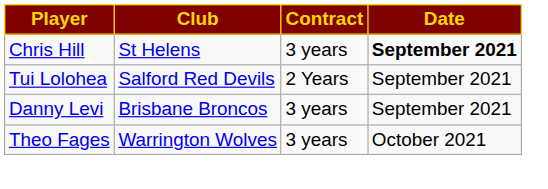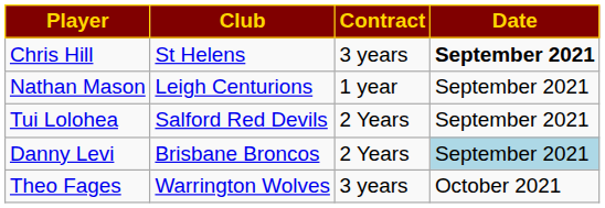+ row: Nathan Mason | Leigh Centurions | 1 year | September 2021
Danny Levi | Contract: 3 years -> 2 Years
Danny Levi | Date: no background -> lightblue background
